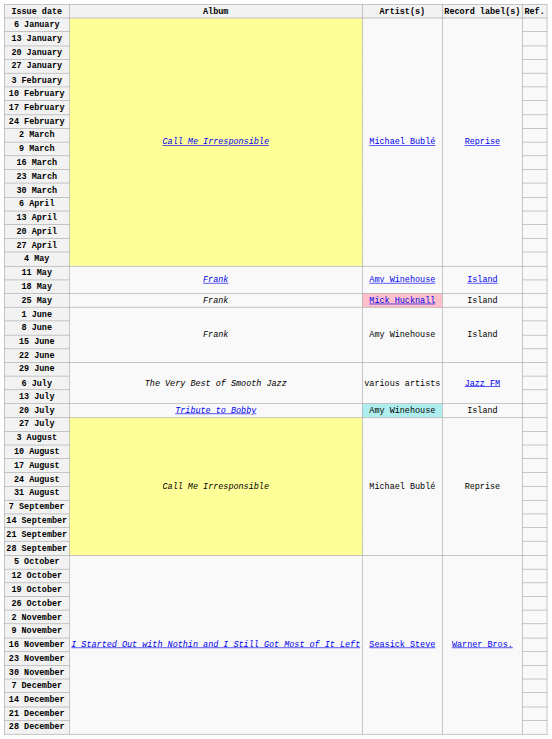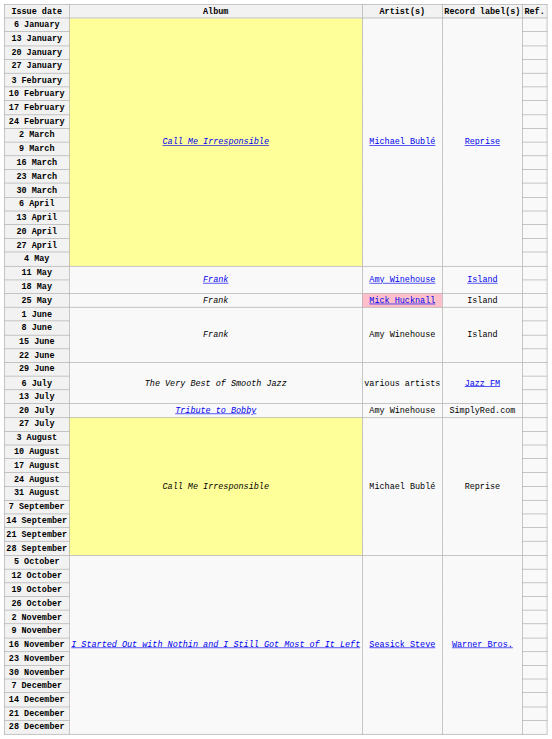20 July | Artist(s): paleturquoise background -> no background
20 July | Record label(s): Island -> SimplyRed.com
